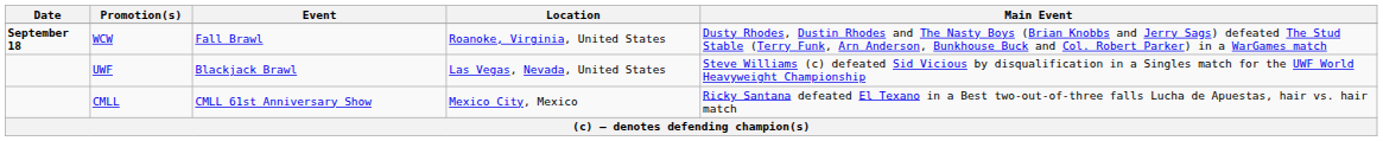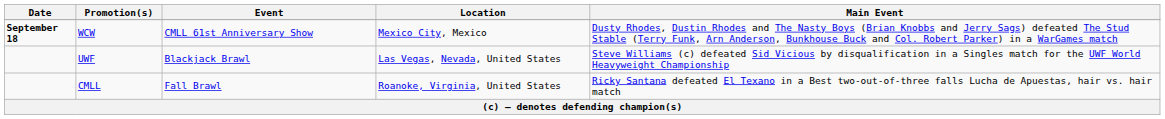WCW | Event: Fall Brawl -> CMLL 61st Anniversary Show
WCW | Location: Roanoke, Virginia, United States -> Mexico City, Mexico
CMLL | Event: CMLL 61st Anniversary Show -> Fall Brawl
CMLL | Location: Mexico City, Mexico -> Roanoke, Virginia, United States
